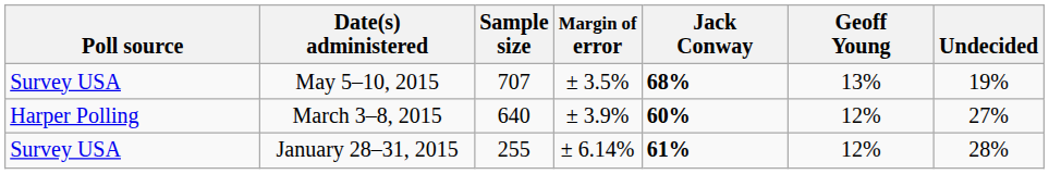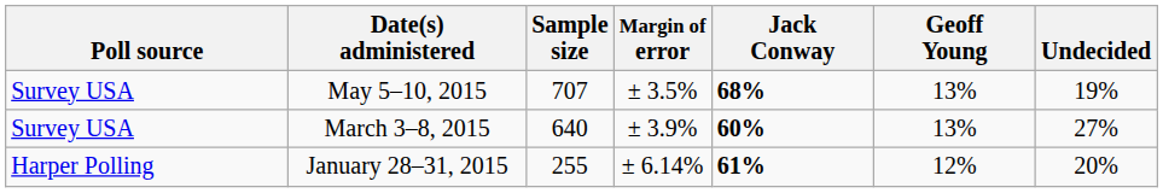March 3–8, 2015 | Poll source: Harper Polling -> Survey USA
March 3–8, 2015 | Geoff Young: 12% -> 13%
January 28–31, 2015 | Poll source: Survey USA -> Harper Polling
January 28–31, 2015 | Undecided: 28% -> 20%
